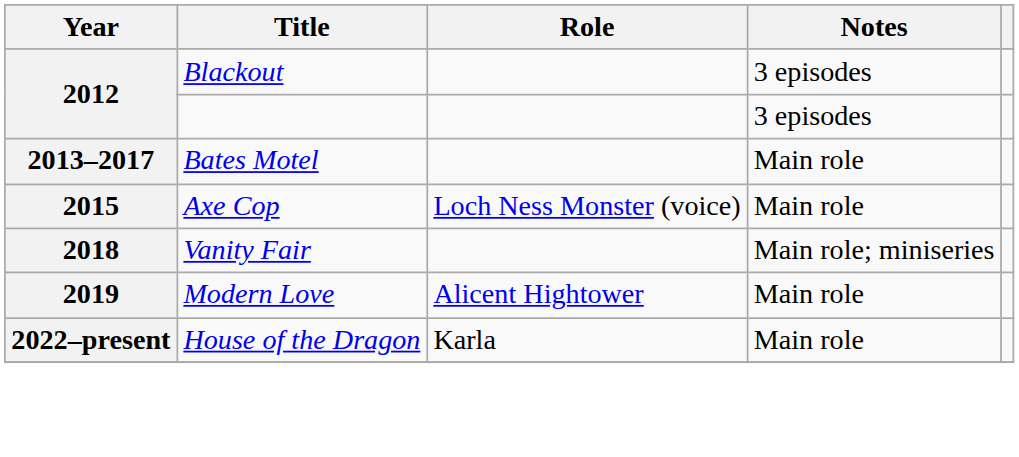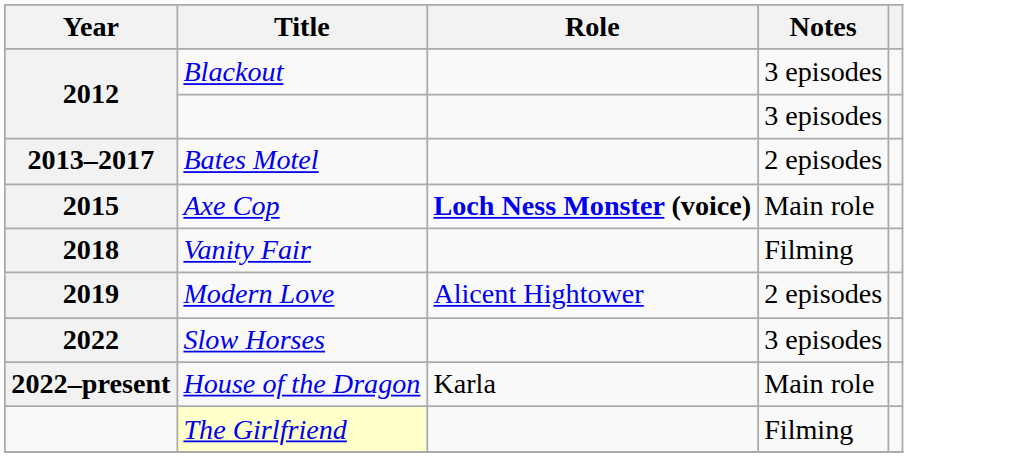Bates Motel | Notes: Main role -> 2 episodes
Axe Cop | Role: normal -> bold
Vanity Fair | Notes: Main role; miniseries -> Filming
Modern Love | Notes: Main role -> 2 episodes
+ row: 2022 | Slow Horses | 3 episodes
+ row: The Girlfriend | Filming
